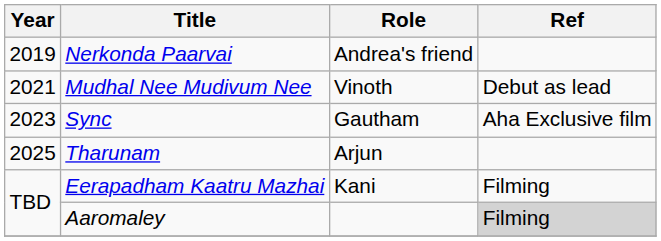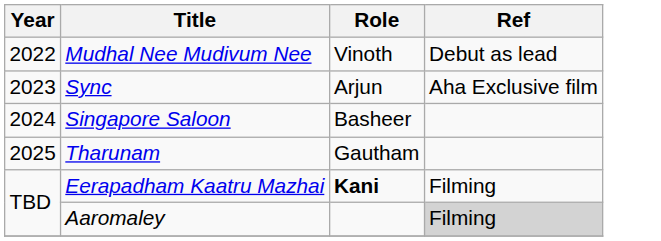- row: 2019 | Nerkonda Paarvai | Andrea's friend
Mudhal Nee Mudivum Nee | Year: 2021 -> 2022
Sync | Role: Gautham -> Arjun
+ row: 2024 | Singapore Saloon | Basheer
Tharunam | Role: Arjun -> Gautham
Eerapadham Kaatru Mazhai | Role: normal -> bold
